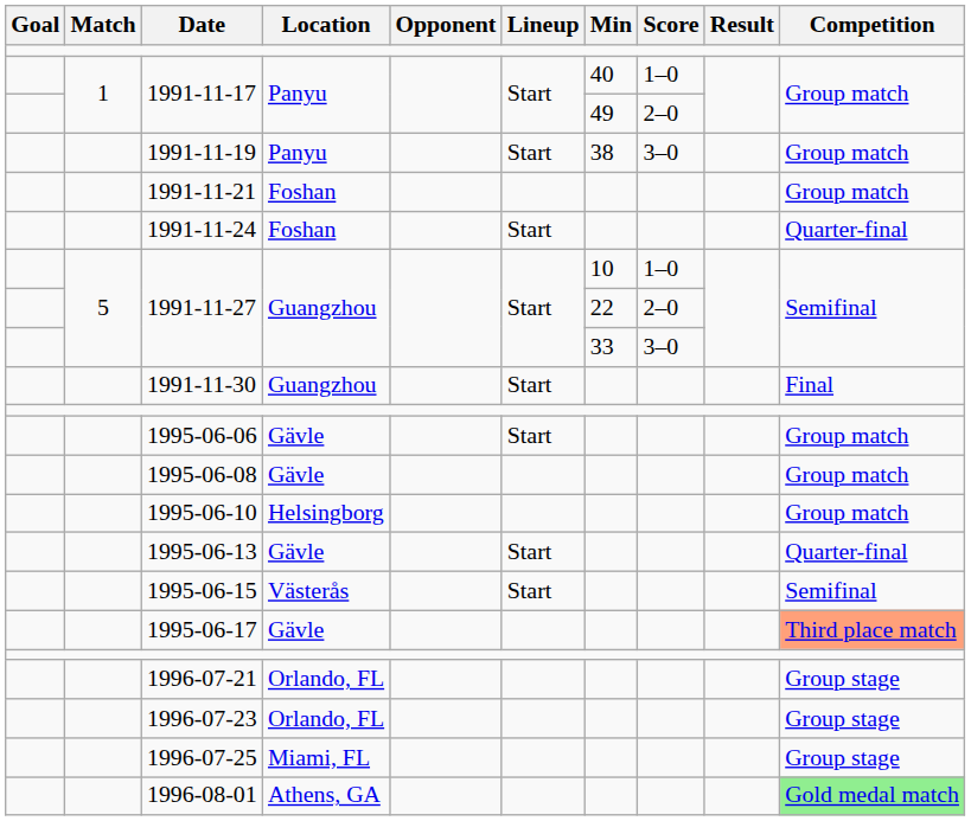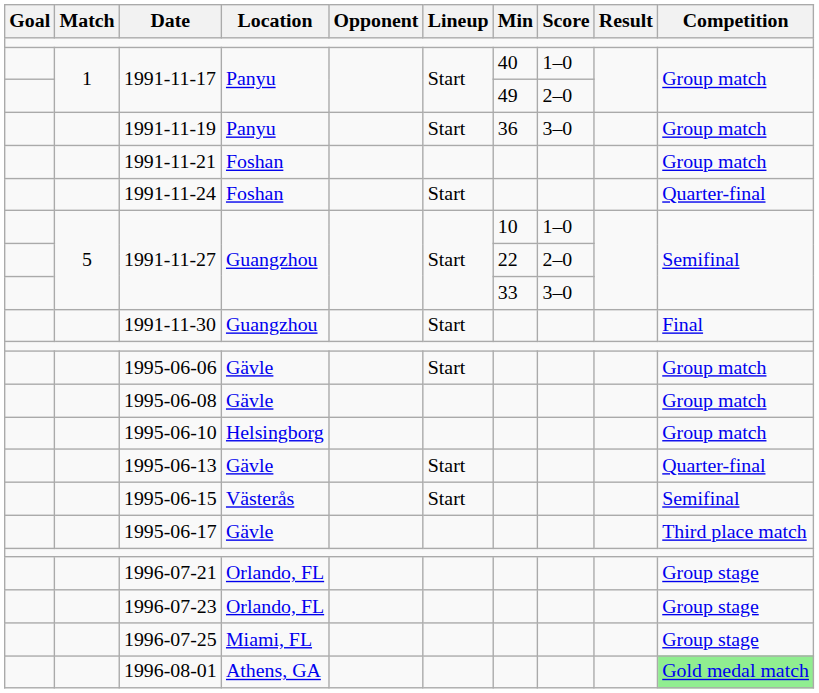1991-11-19 | Min: 38 -> 36
1995-06-17 | Competition: lightsalmon background -> no background
